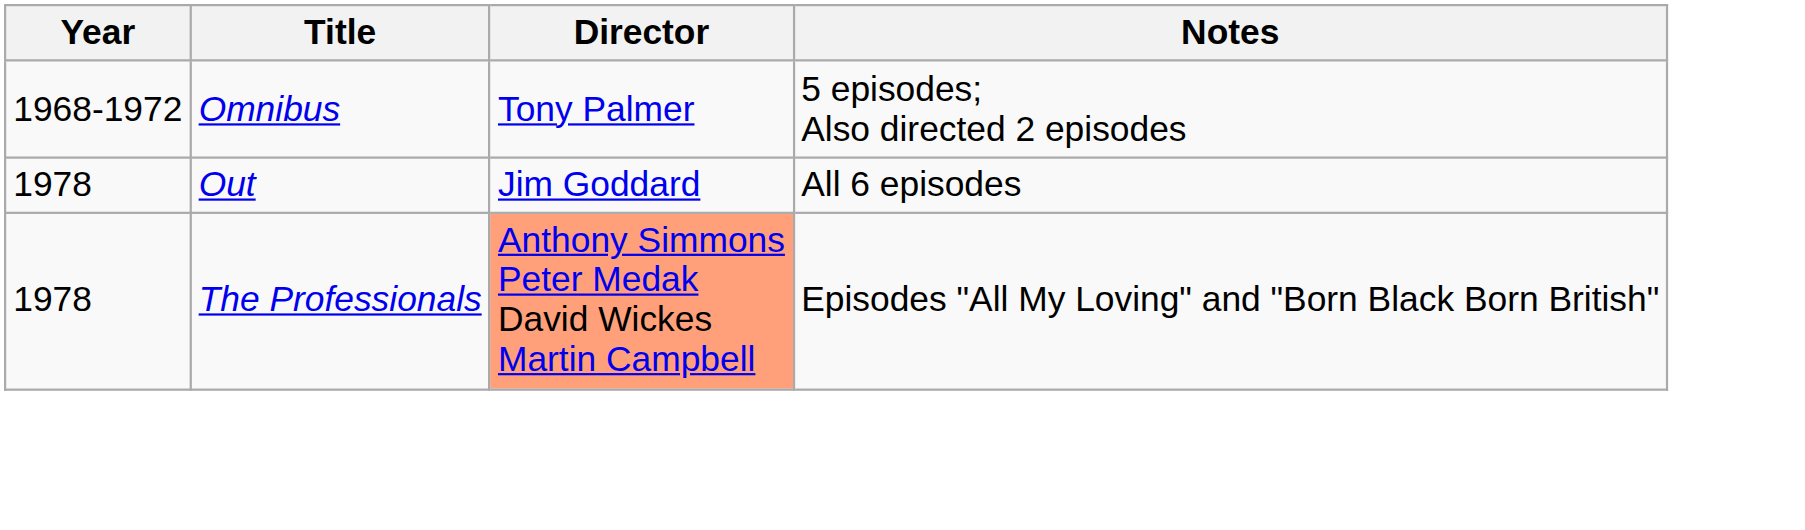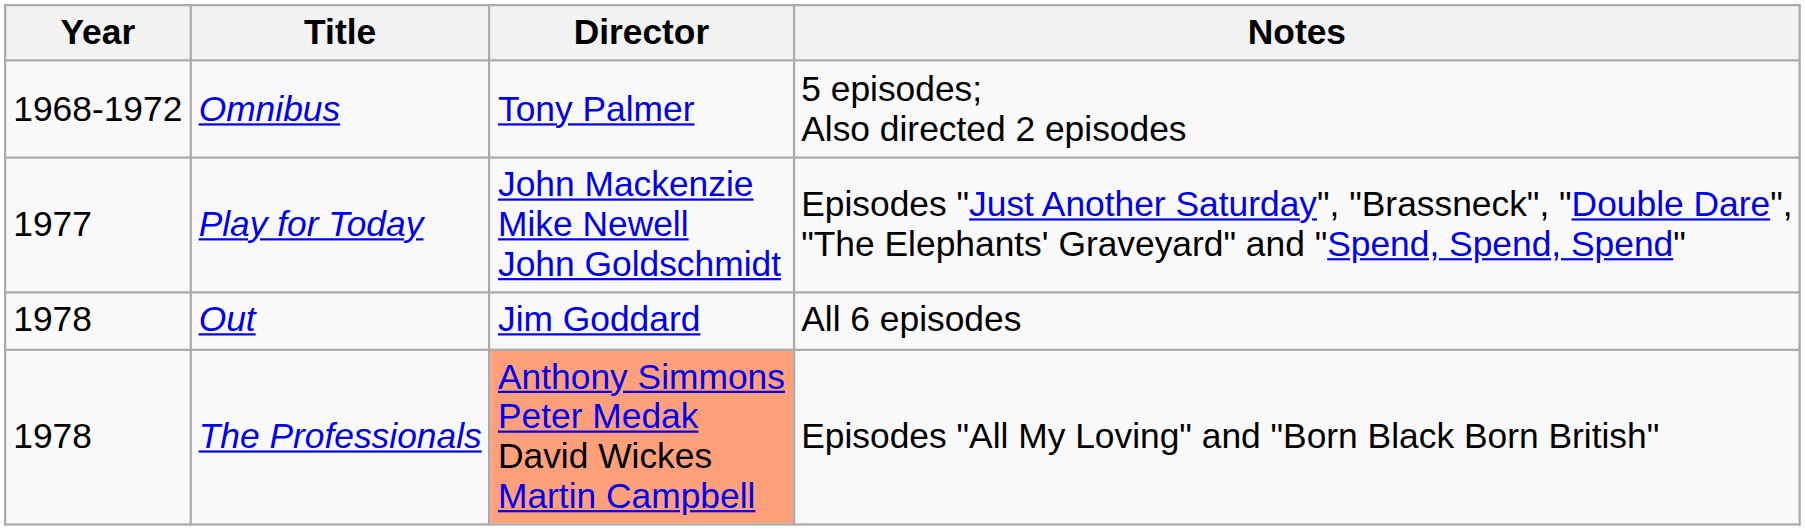+ row: 1977 | Play for Today | John Mackenzie Mike Newell John Goldschmidt | Episodes "Just Another Saturday", "Brassneck", "Double Dare", "The Elephants' Graveyard" and "Spend, Spend, Spend"
